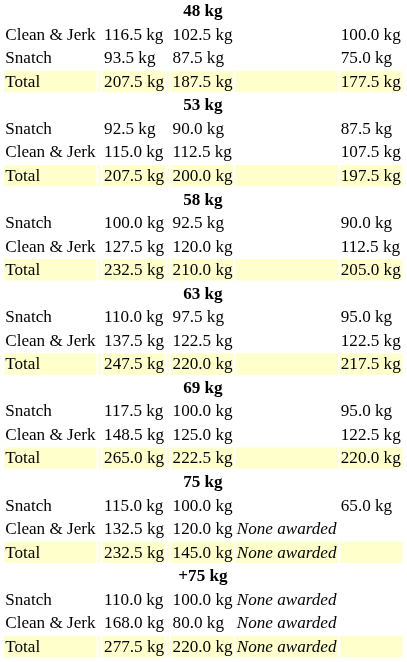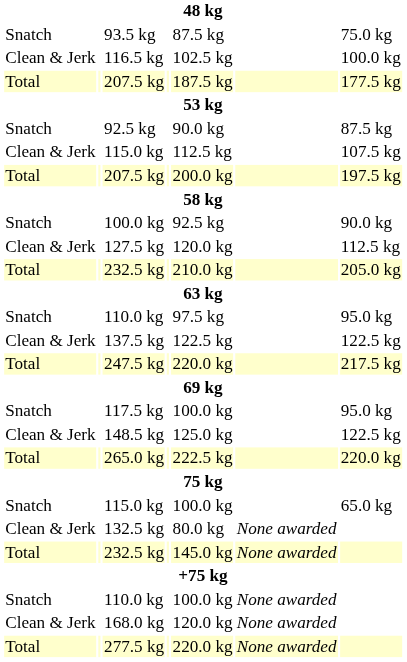rows swapped: 93.5 kg <-> 116.5 kg
132.5 kg | column 5: 120.0 kg -> 80.0 kg
168.0 kg | column 5: 80.0 kg -> 120.0 kg
